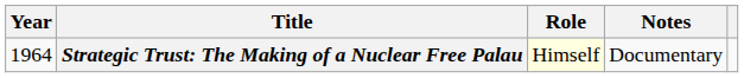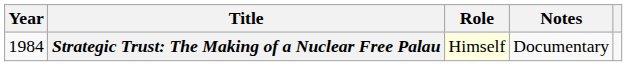Strategic Trust: The Making of a Nuclear Free Palau | Year: 1964 -> 1984
